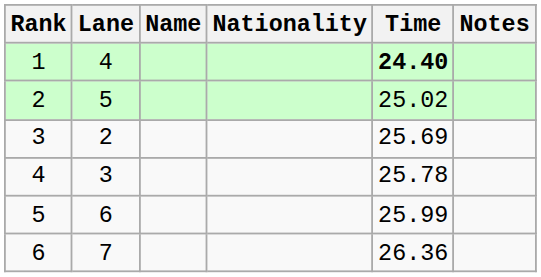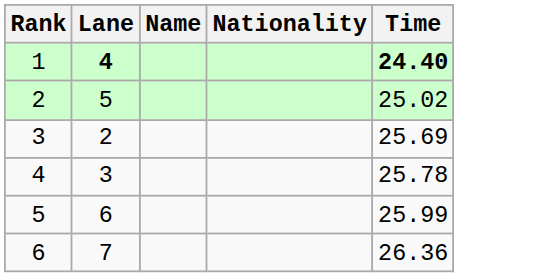- column: Notes
1 | Lane: normal -> bold
